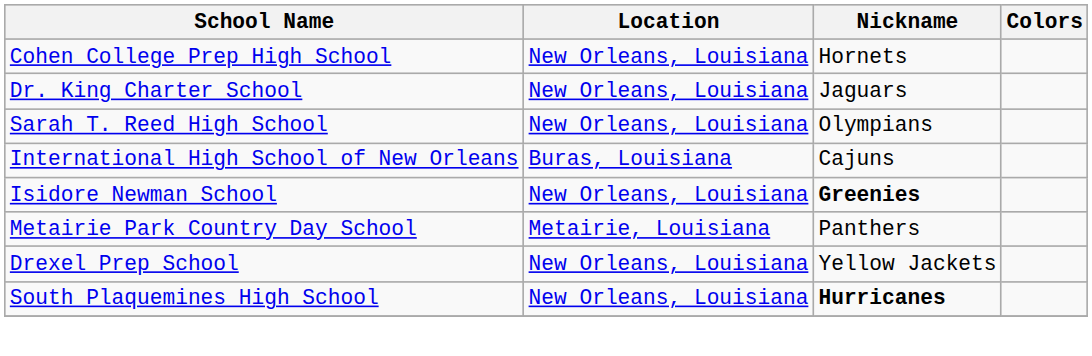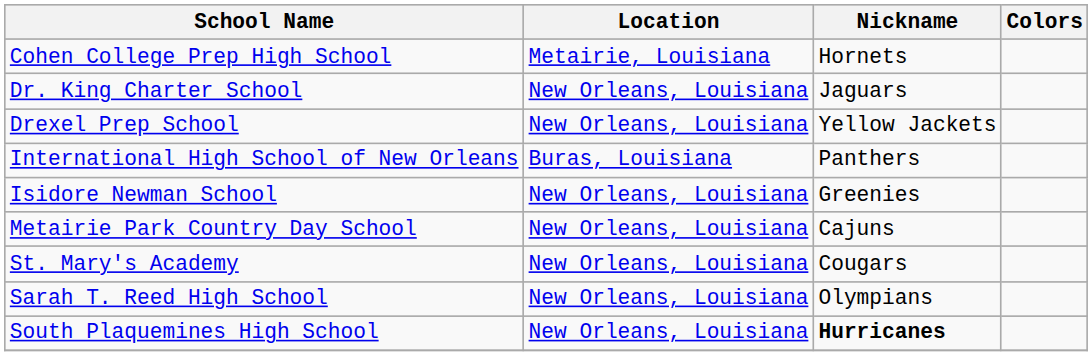Cohen College Prep High School | Location: New Orleans, Louisiana -> Metairie, Louisiana
rows swapped: Drexel Prep School <-> Sarah T. Reed High School
International High School of New Orleans | Nickname: Cajuns -> Panthers
Isidore Newman School | Nickname: bold -> normal
Metairie Park Country Day School | Location: Metairie, Louisiana -> New Orleans, Louisiana
Metairie Park Country Day School | Nickname: Panthers -> Cajuns
+ row: St. Mary's Academy | New Orleans, Louisiana | Cougars
